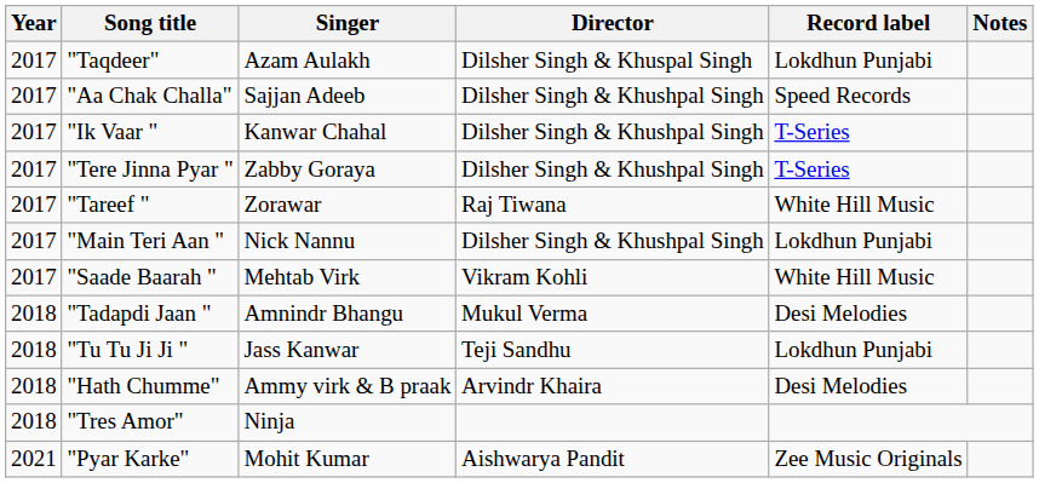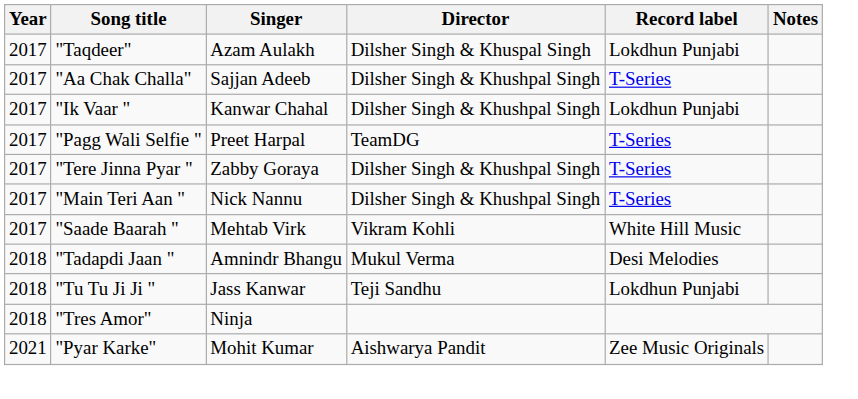"Aa Chak Challa" | Record label: Speed Records -> T-Series
"Ik Vaar " | Record label: T-Series -> Lokdhun Punjabi
+ row: 2017 | "Pagg Wali Selfie " | Preet Harpal | TeamDG | T-Series
- row: 2017 | "Tareef " | Zorawar | Raj Tiwana | White Hill Music
"Main Teri Aan " | Record label: Lokdhun Punjabi -> T-Series
- row: 2018 | "Hath Chumme" | Ammy virk & B praak | Arvindr Khaira | Desi Melodies
